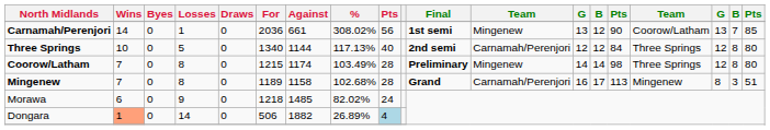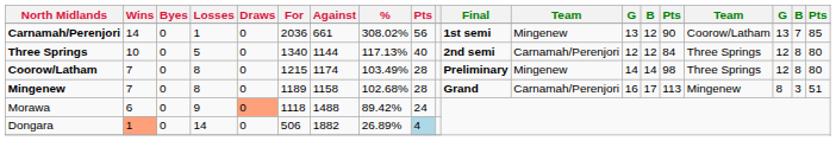Morawa | Draws: no background -> lightsalmon background
Morawa | For: 1218 -> 1118
Morawa | Against: 1485 -> 1488
Morawa | %: 82.02% -> 89.42%
